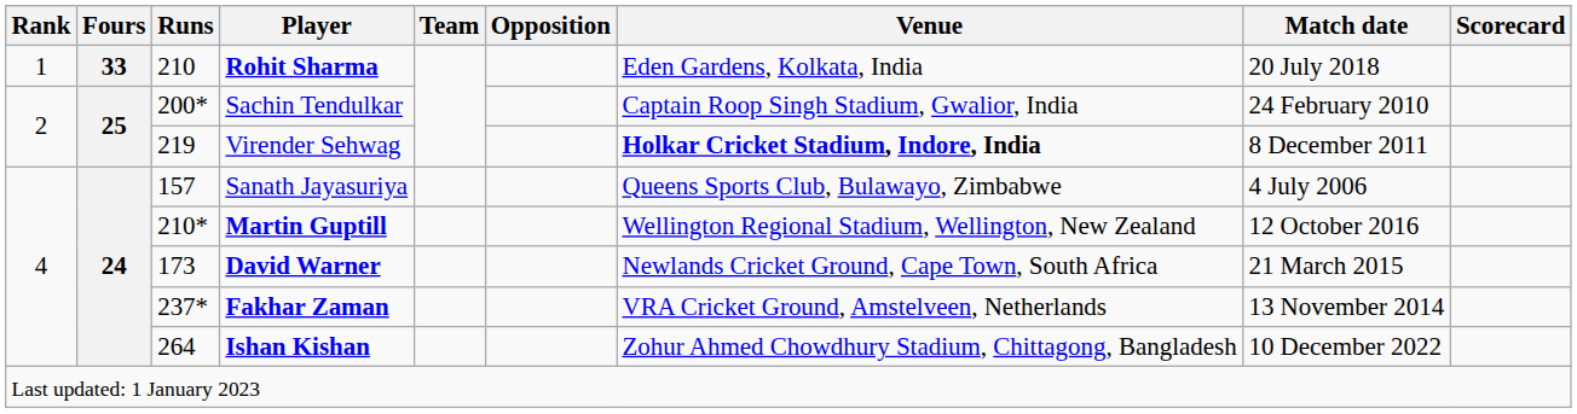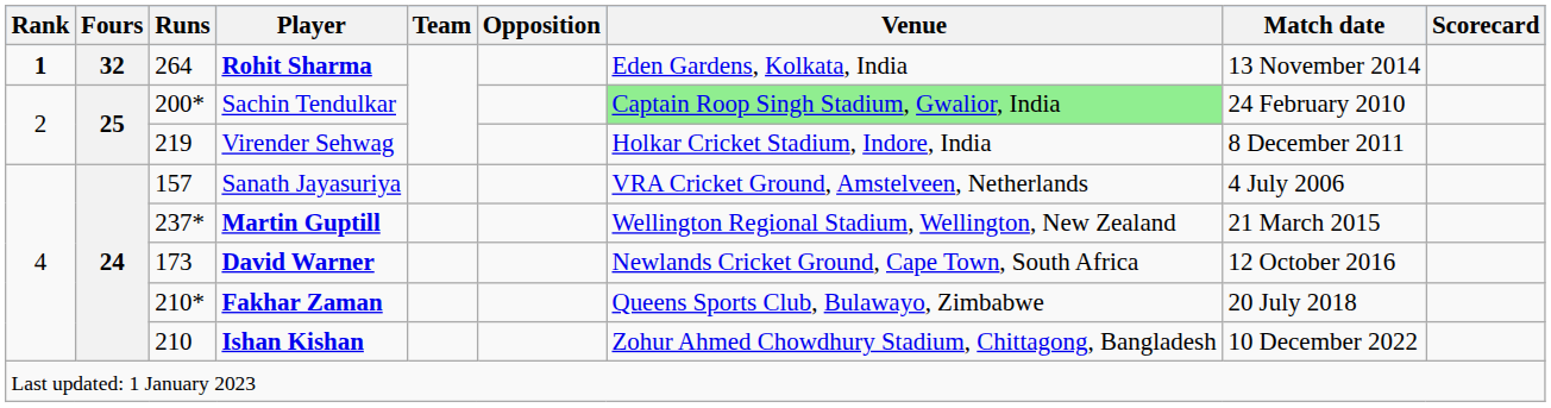Rohit Sharma | Rank: normal -> bold
Rohit Sharma | Fours: 33 -> 32
Rohit Sharma | Runs: 210 -> 264
Rohit Sharma | Match date: 20 July 2018 -> 13 November 2014
Sachin Tendulkar | Venue: no background -> lightgreen background
Virender Sehwag | Venue: bold -> normal
Sanath Jayasuriya | Venue: Queens Sports Club, Bulawayo, Zimbabwe -> VRA Cricket Ground, Amstelveen, Netherlands
Martin Guptill | Runs: 210* -> 237*
Martin Guptill | Match date: 12 October 2016 -> 21 March 2015
David Warner | Match date: 21 March 2015 -> 12 October 2016
Fakhar Zaman | Runs: 237* -> 210*
Fakhar Zaman | Venue: VRA Cricket Ground, Amstelveen, Netherlands -> Queens Sports Club, Bulawayo, Zimbabwe
Fakhar Zaman | Match date: 13 November 2014 -> 20 July 2018
Ishan Kishan | Runs: 264 -> 210
